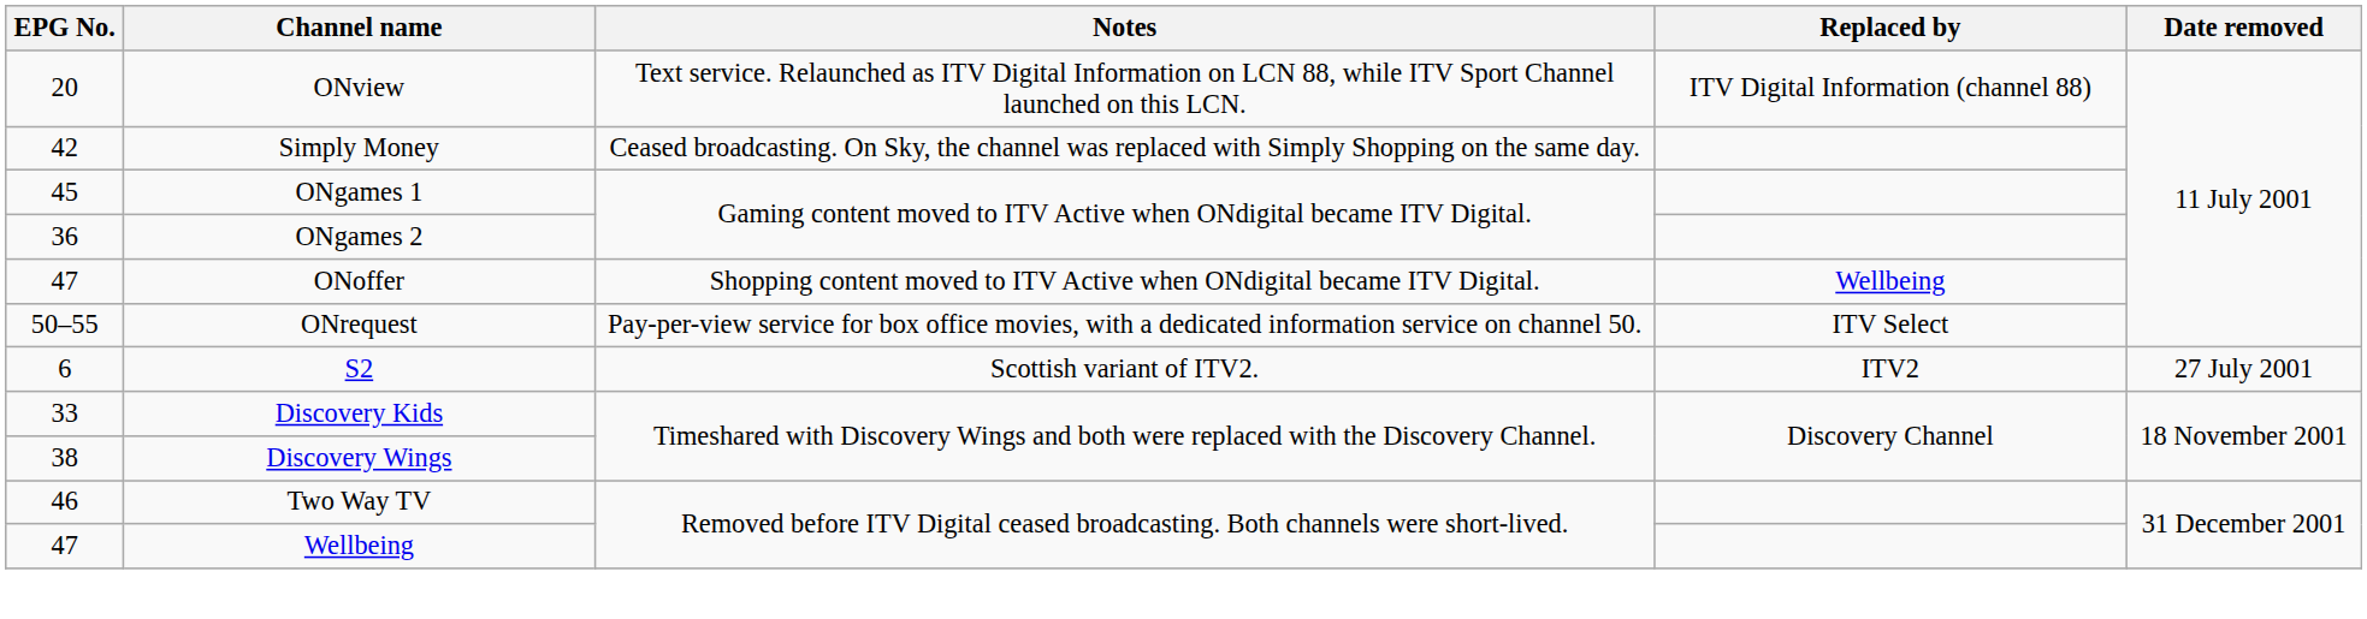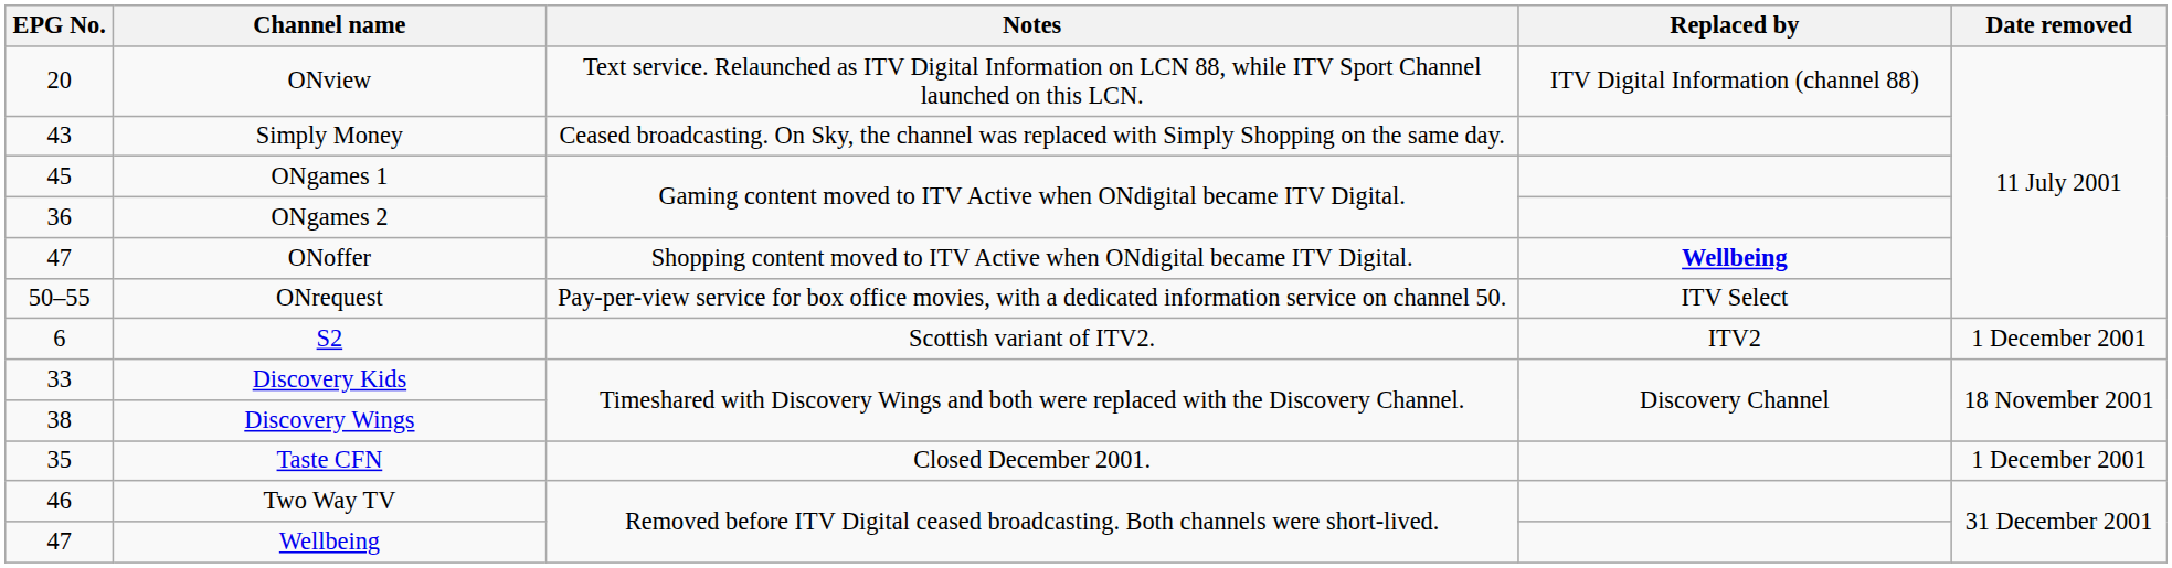Simply Money | EPG No.: 42 -> 43
ONoffer | Replaced by: normal -> bold
S2 | Date removed: 27 July 2001 -> 1 December 2001
+ row: 35 | Taste CFN | Closed December 2001. | 1 December 2001
